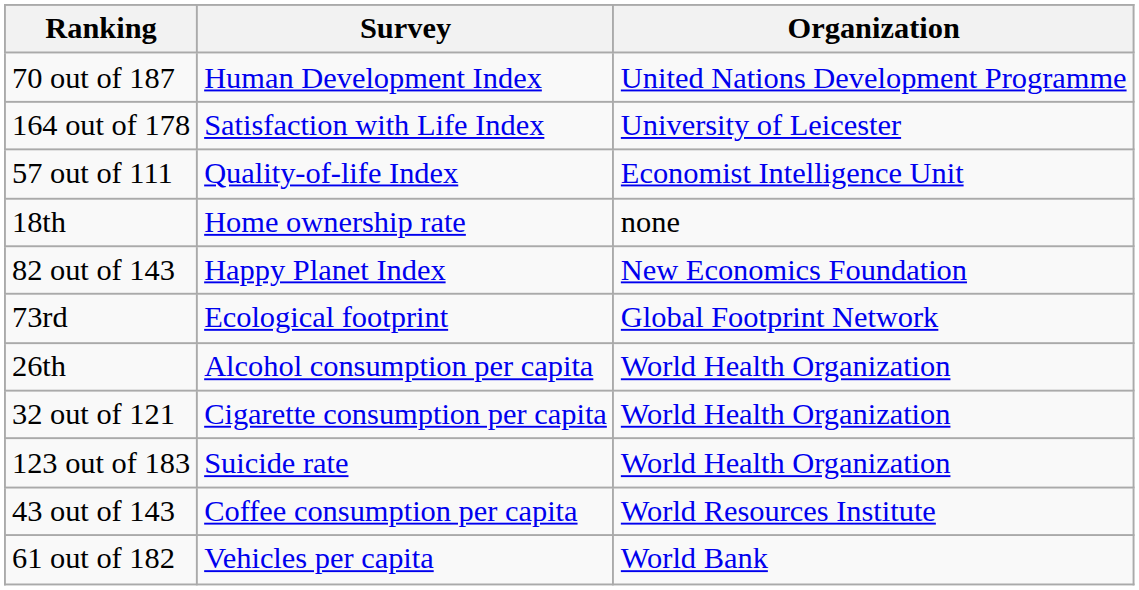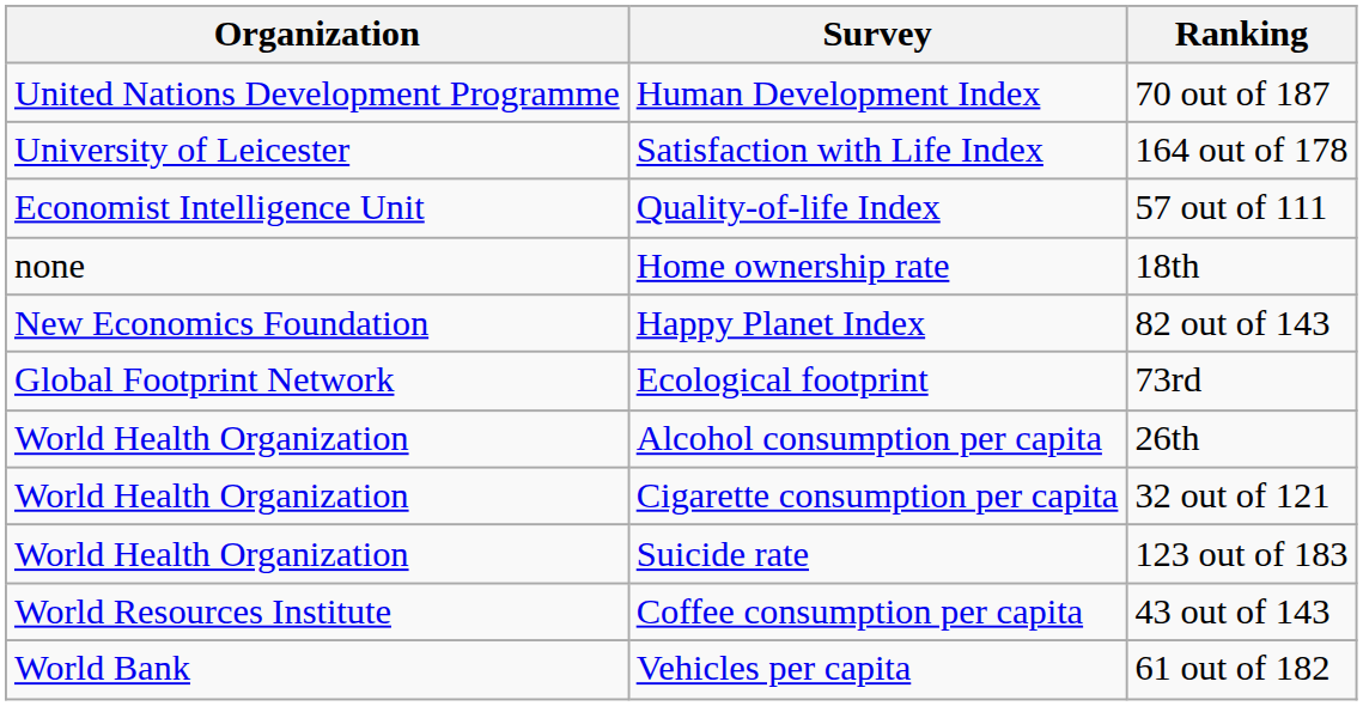columns swapped: Organization <-> Ranking
